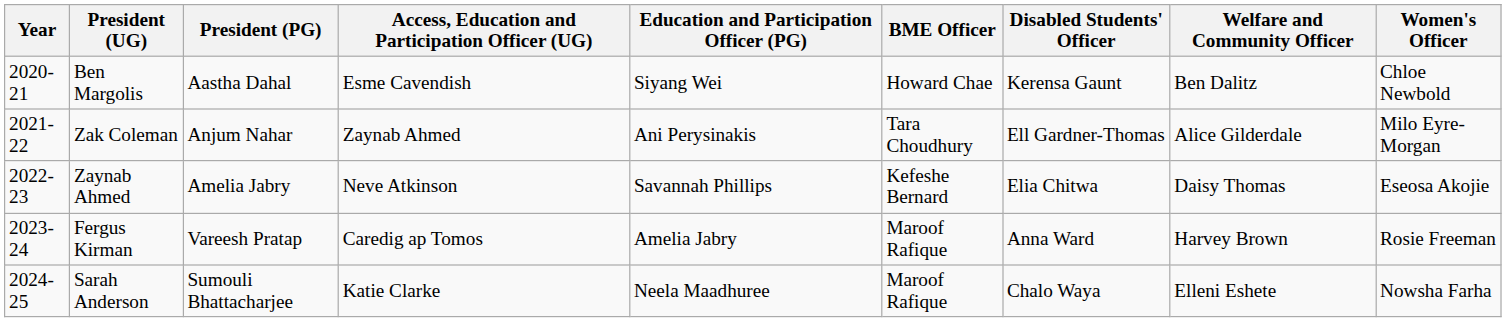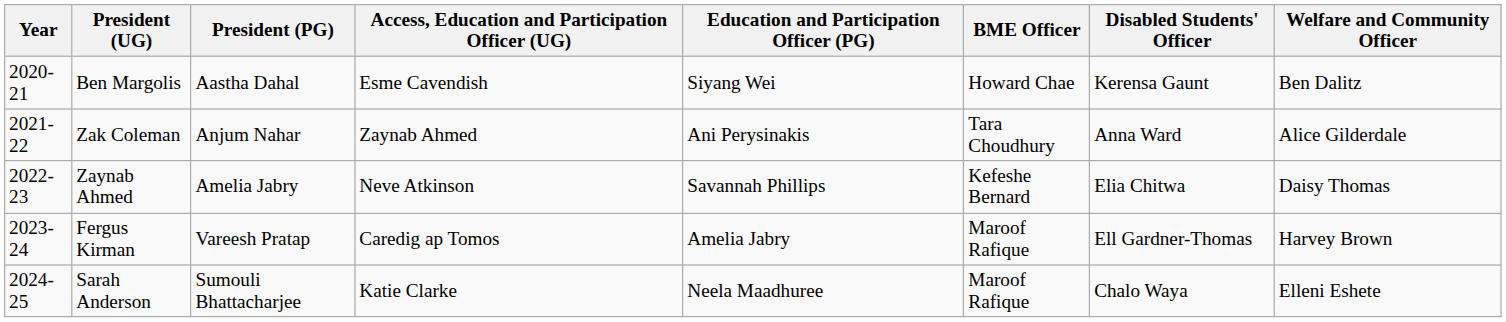- column: Women's Officer | Chloe Newbold | Milo Eyre-Morgan | Eseosa Akojie | Rosie Freeman | Nowsha Farha
Zak Coleman | Disabled Students' Officer: Ell Gardner-Thomas -> Anna Ward
Fergus Kirman | Disabled Students' Officer: Anna Ward -> Ell Gardner-Thomas
